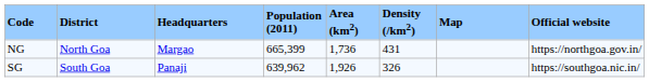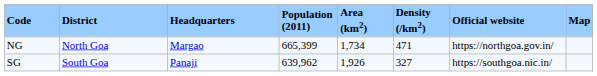columns swapped: Official website <-> Map
NG | Area (km2): 1,736 -> 1,734
NG | Density (/km2): 431 -> 471
SG | Density (/km2): 326 -> 327
